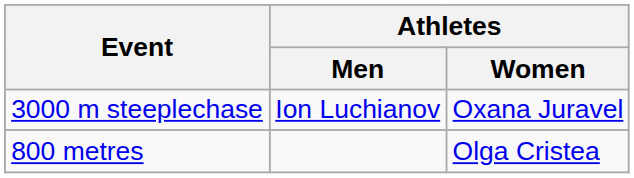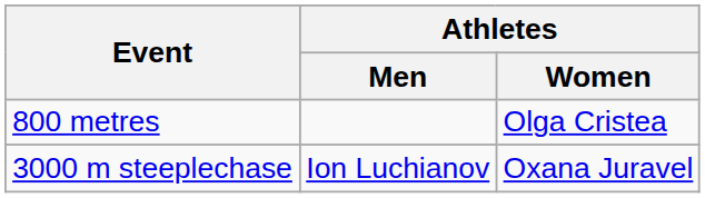rows swapped: 800 metres <-> 3000 m steeplechase
